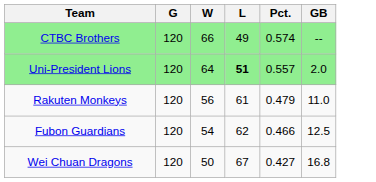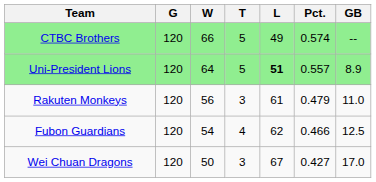+ column: T | 5 | 5 | 3 | 4 | 3
Uni-President Lions | GB: 2.0 -> 8.9
Wei Chuan Dragons | GB: 16.8 -> 17.0
